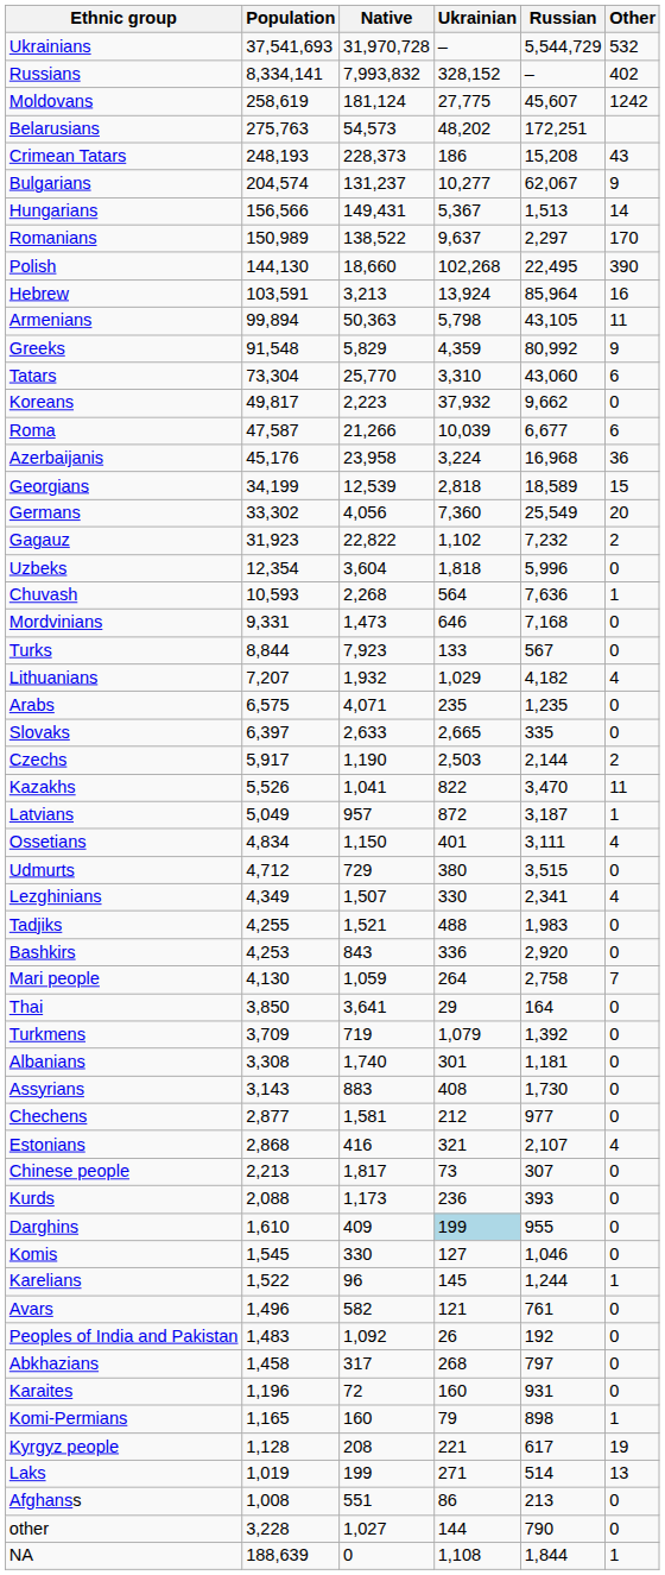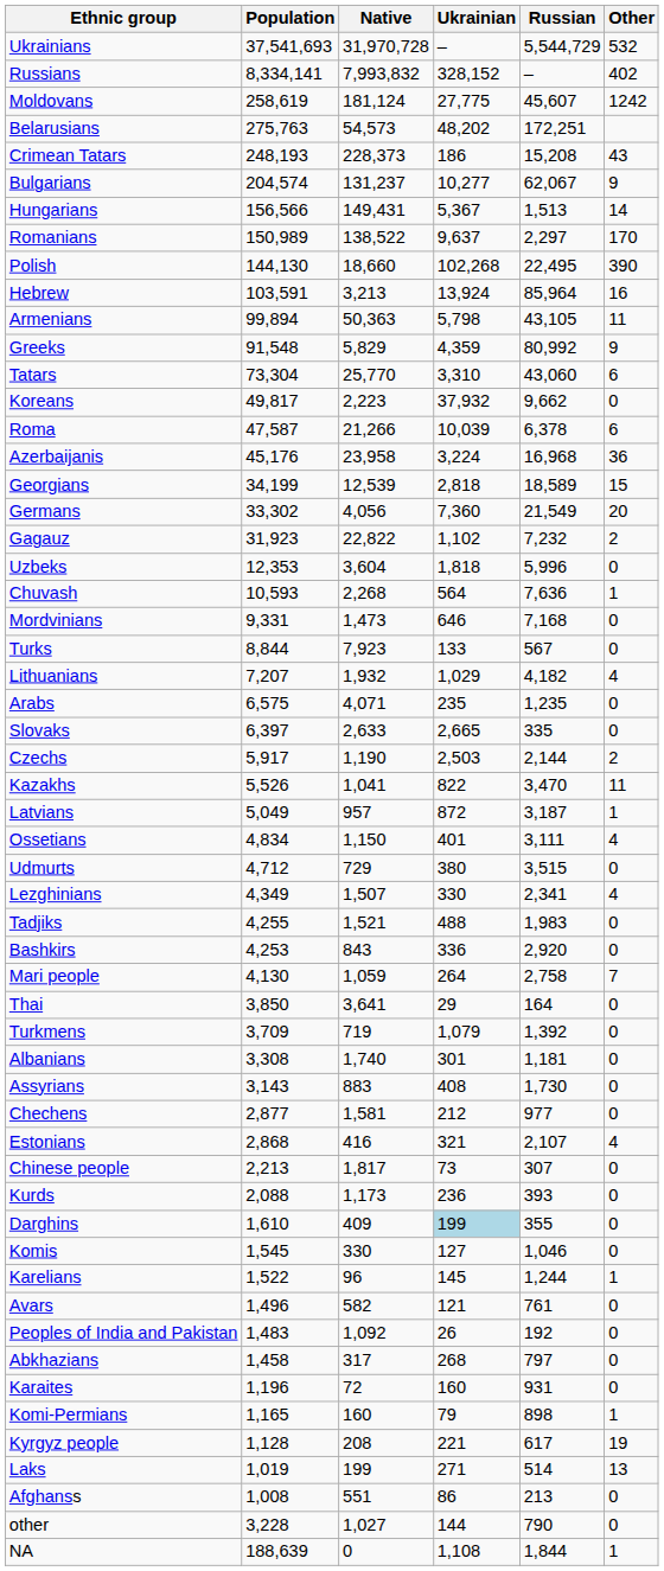Roma | Russian: 6,677 -> 6,378
Germans | Russian: 25,549 -> 21,549
Uzbeks | Population: 12,354 -> 12,353
Darghins | Russian: 955 -> 355
